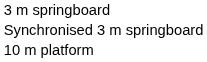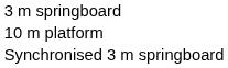rows swapped: 10 m platform <-> Synchronised 3 m springboard
